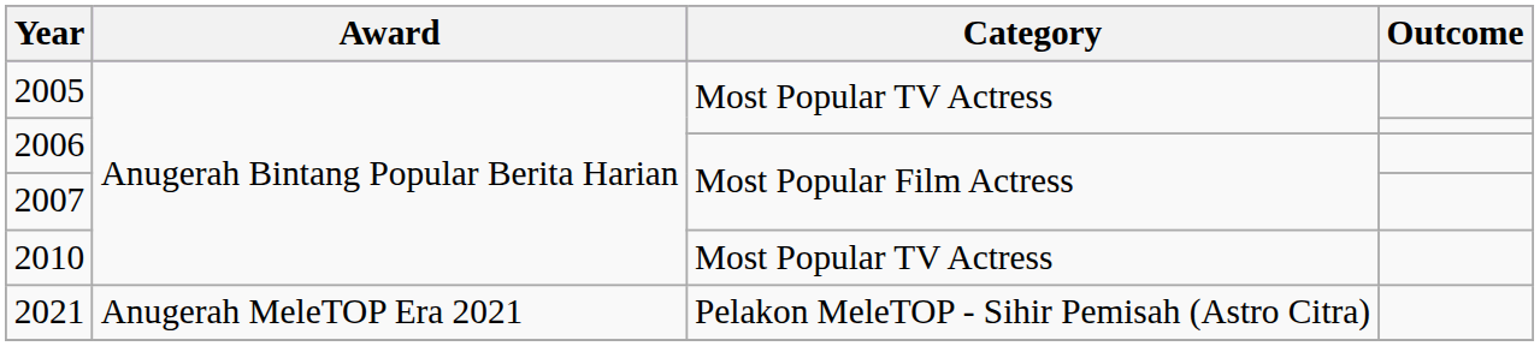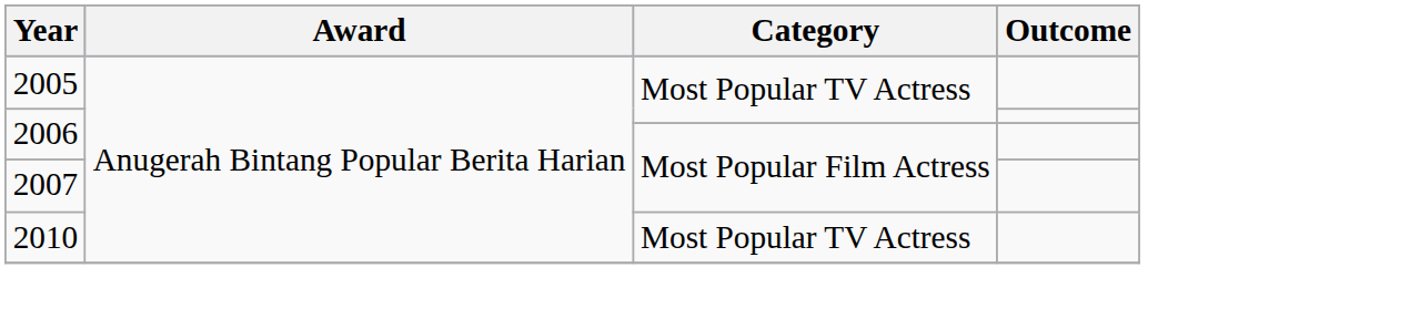- row: 2021 | Anugerah MeleTOP Era 2021 | Pelakon MeleTOP - Sihir Pemisah (Astro Citra)
